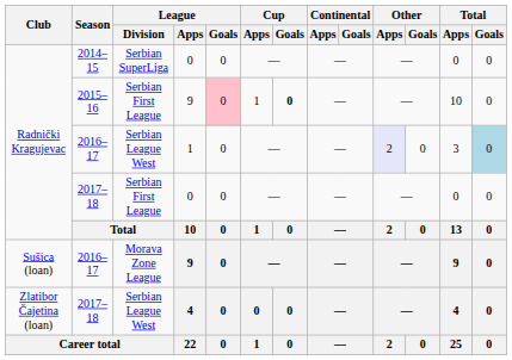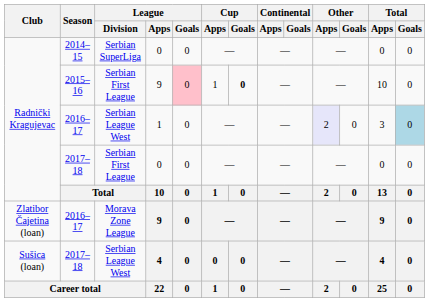2016–17 / Morava Zone League | Club: Sušica (loan) -> Zlatibor Čajetina (loan)
2017–18 / Serbian League West | Club: Zlatibor Čajetina (loan) -> Sušica (loan)
